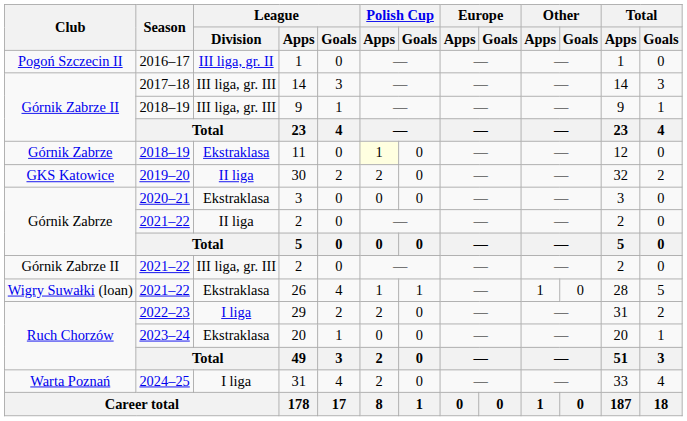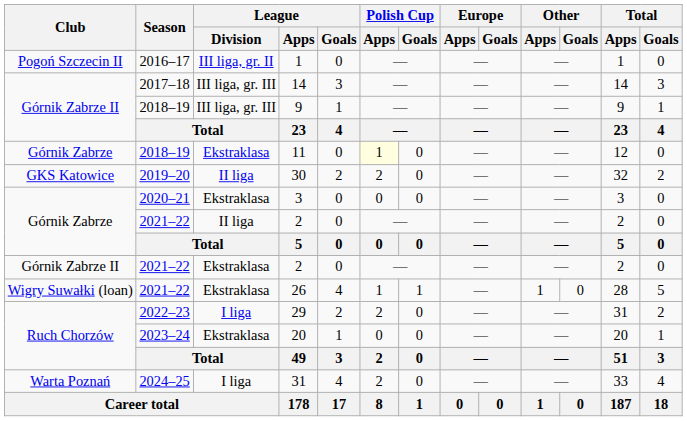Górnik Zabrze II / 2 | League / Division: III liga, gr. III -> Ekstraklasa
